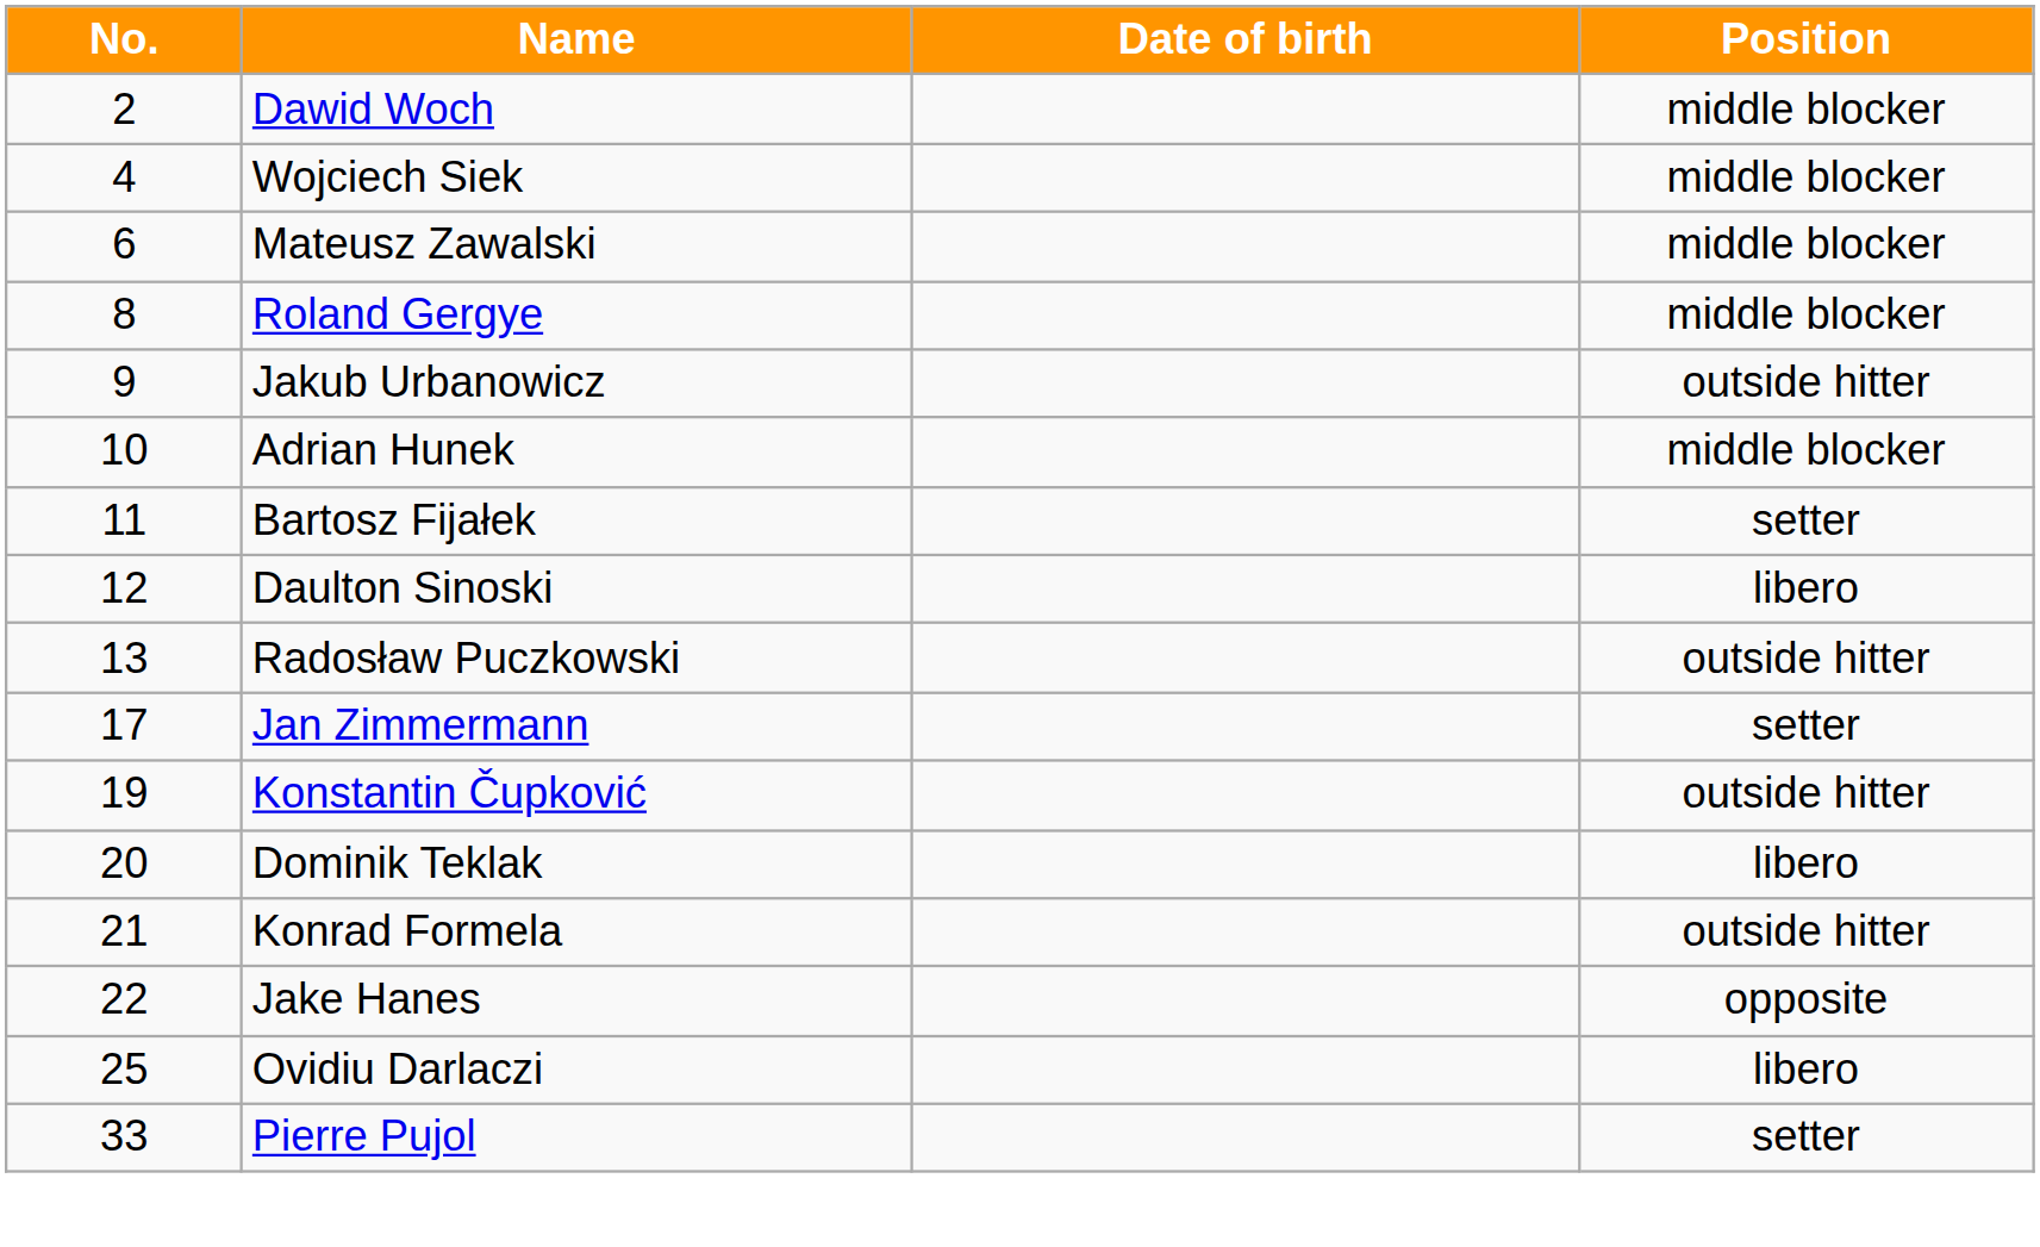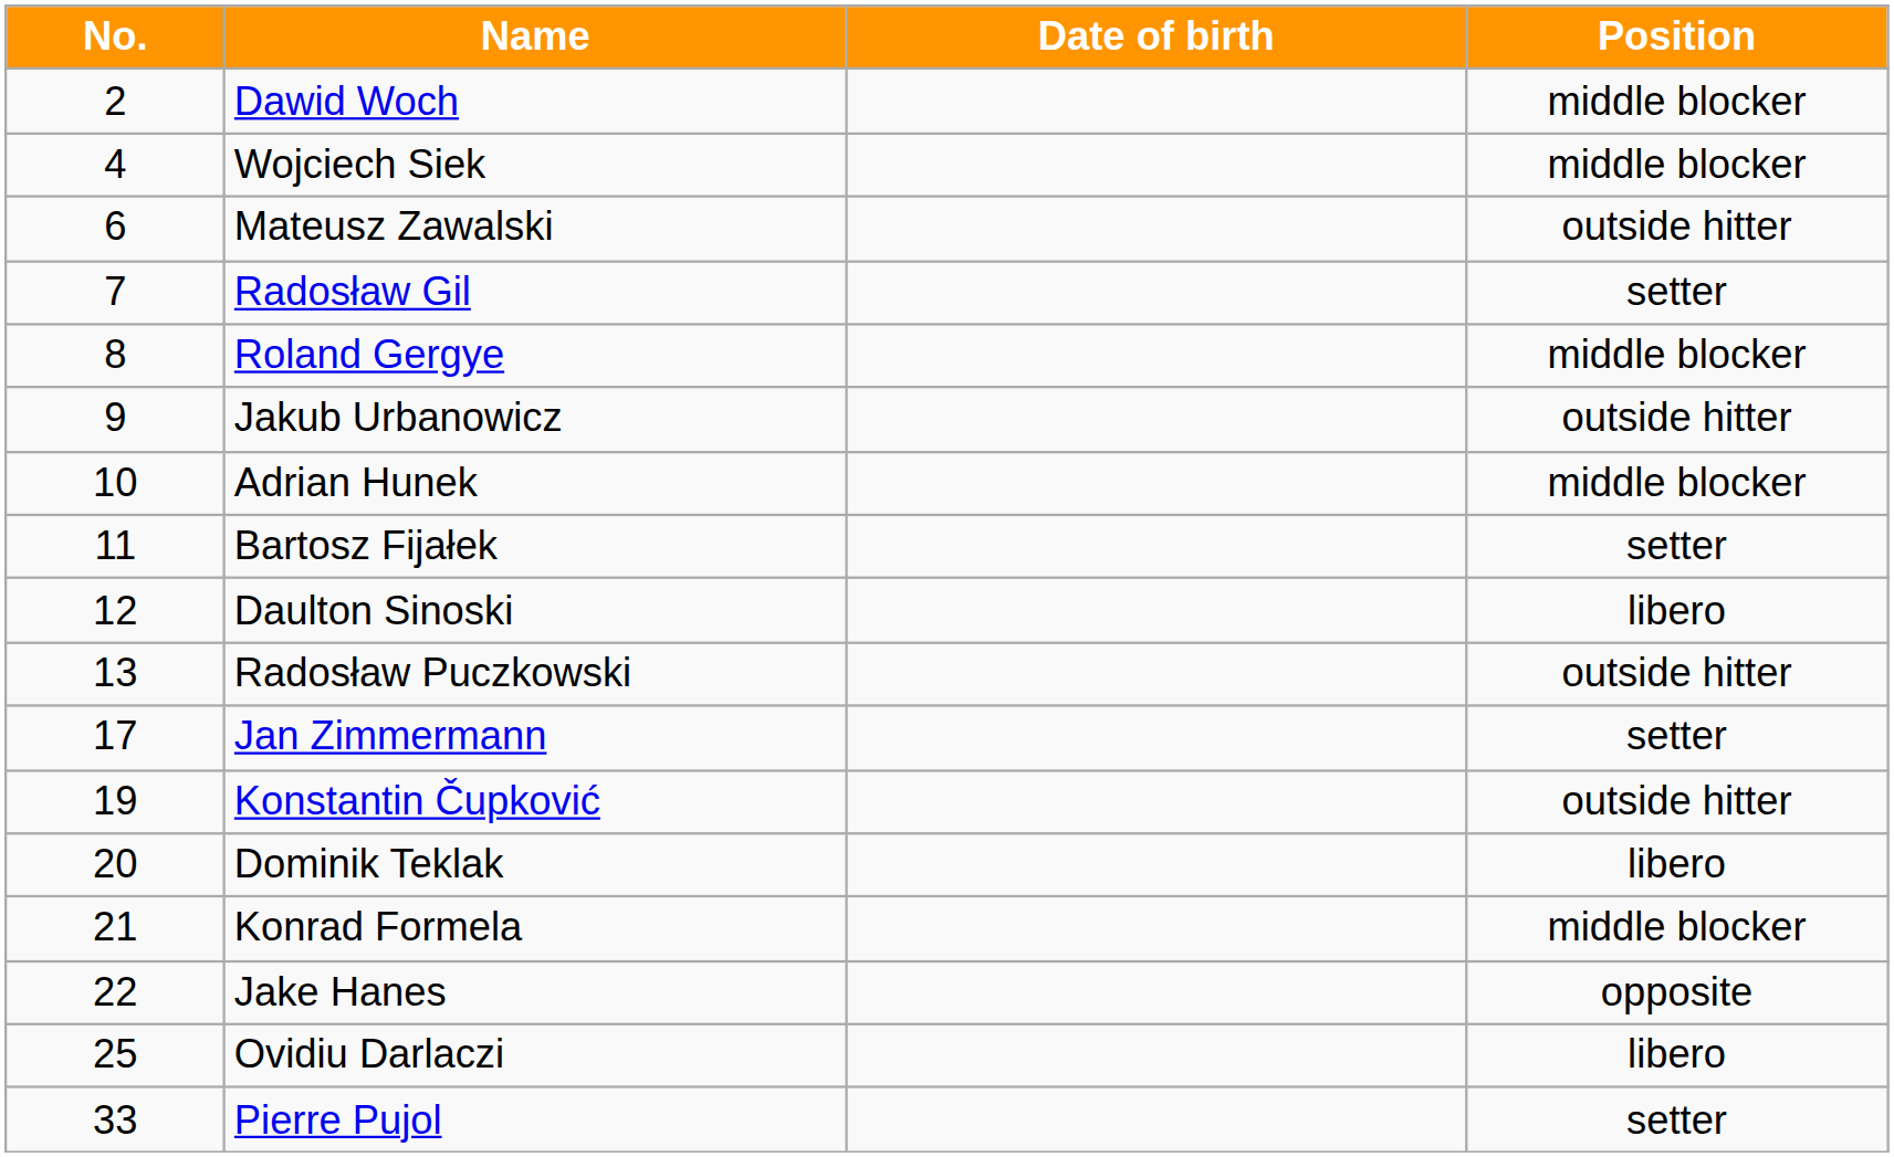Mateusz Zawalski | Position: middle blocker -> outside hitter
+ row: 7 | Radosław Gil | setter
Konrad Formela | Position: outside hitter -> middle blocker
